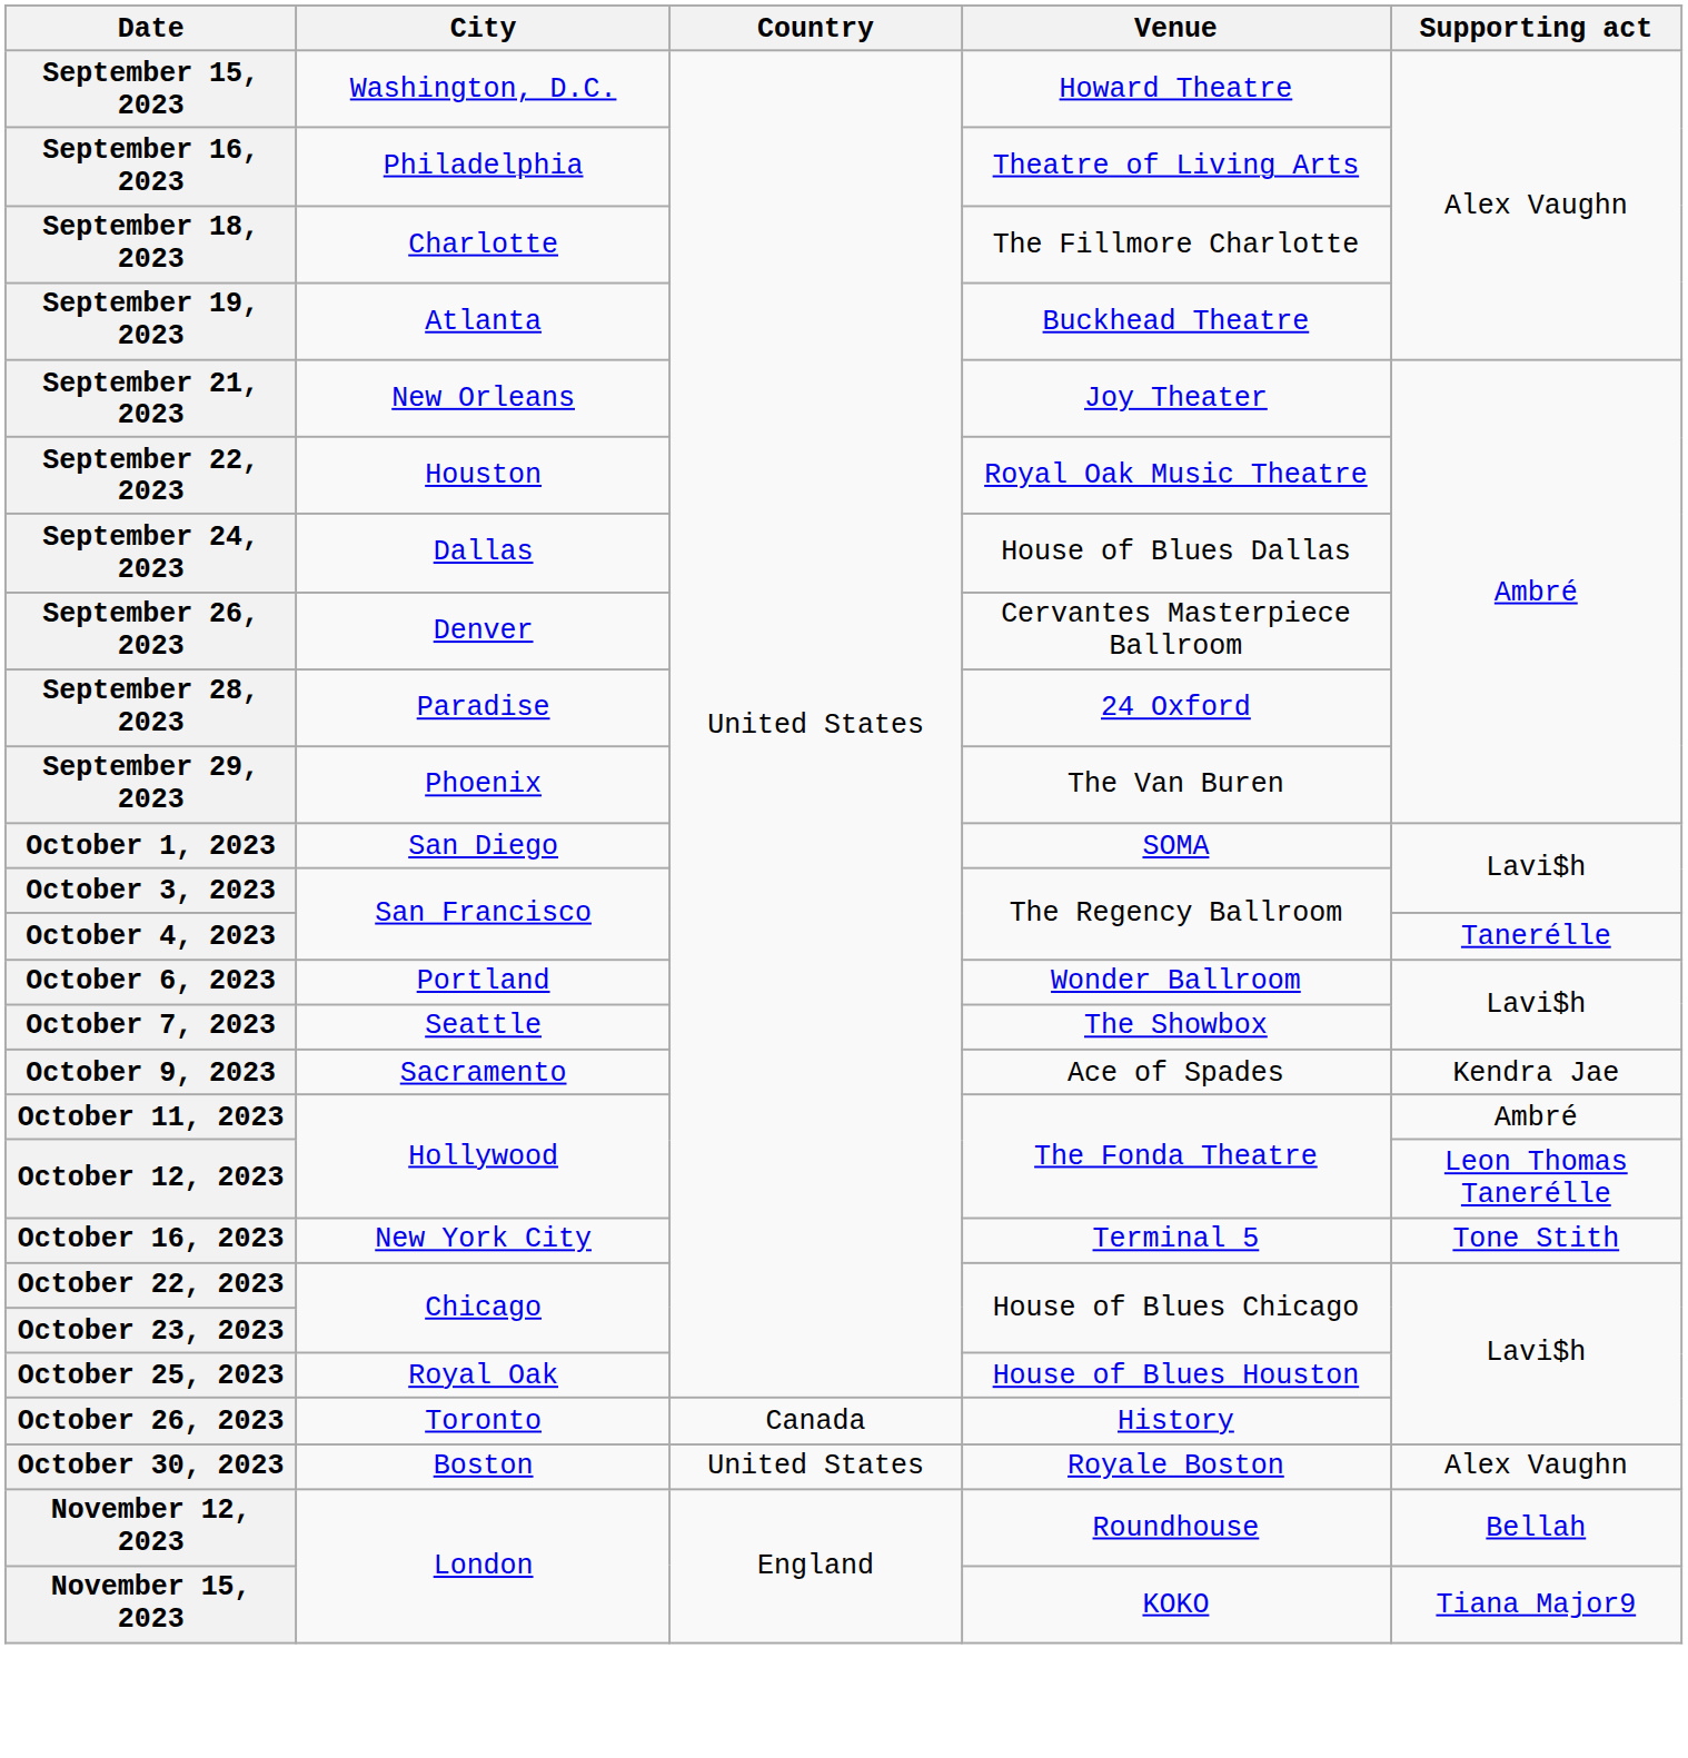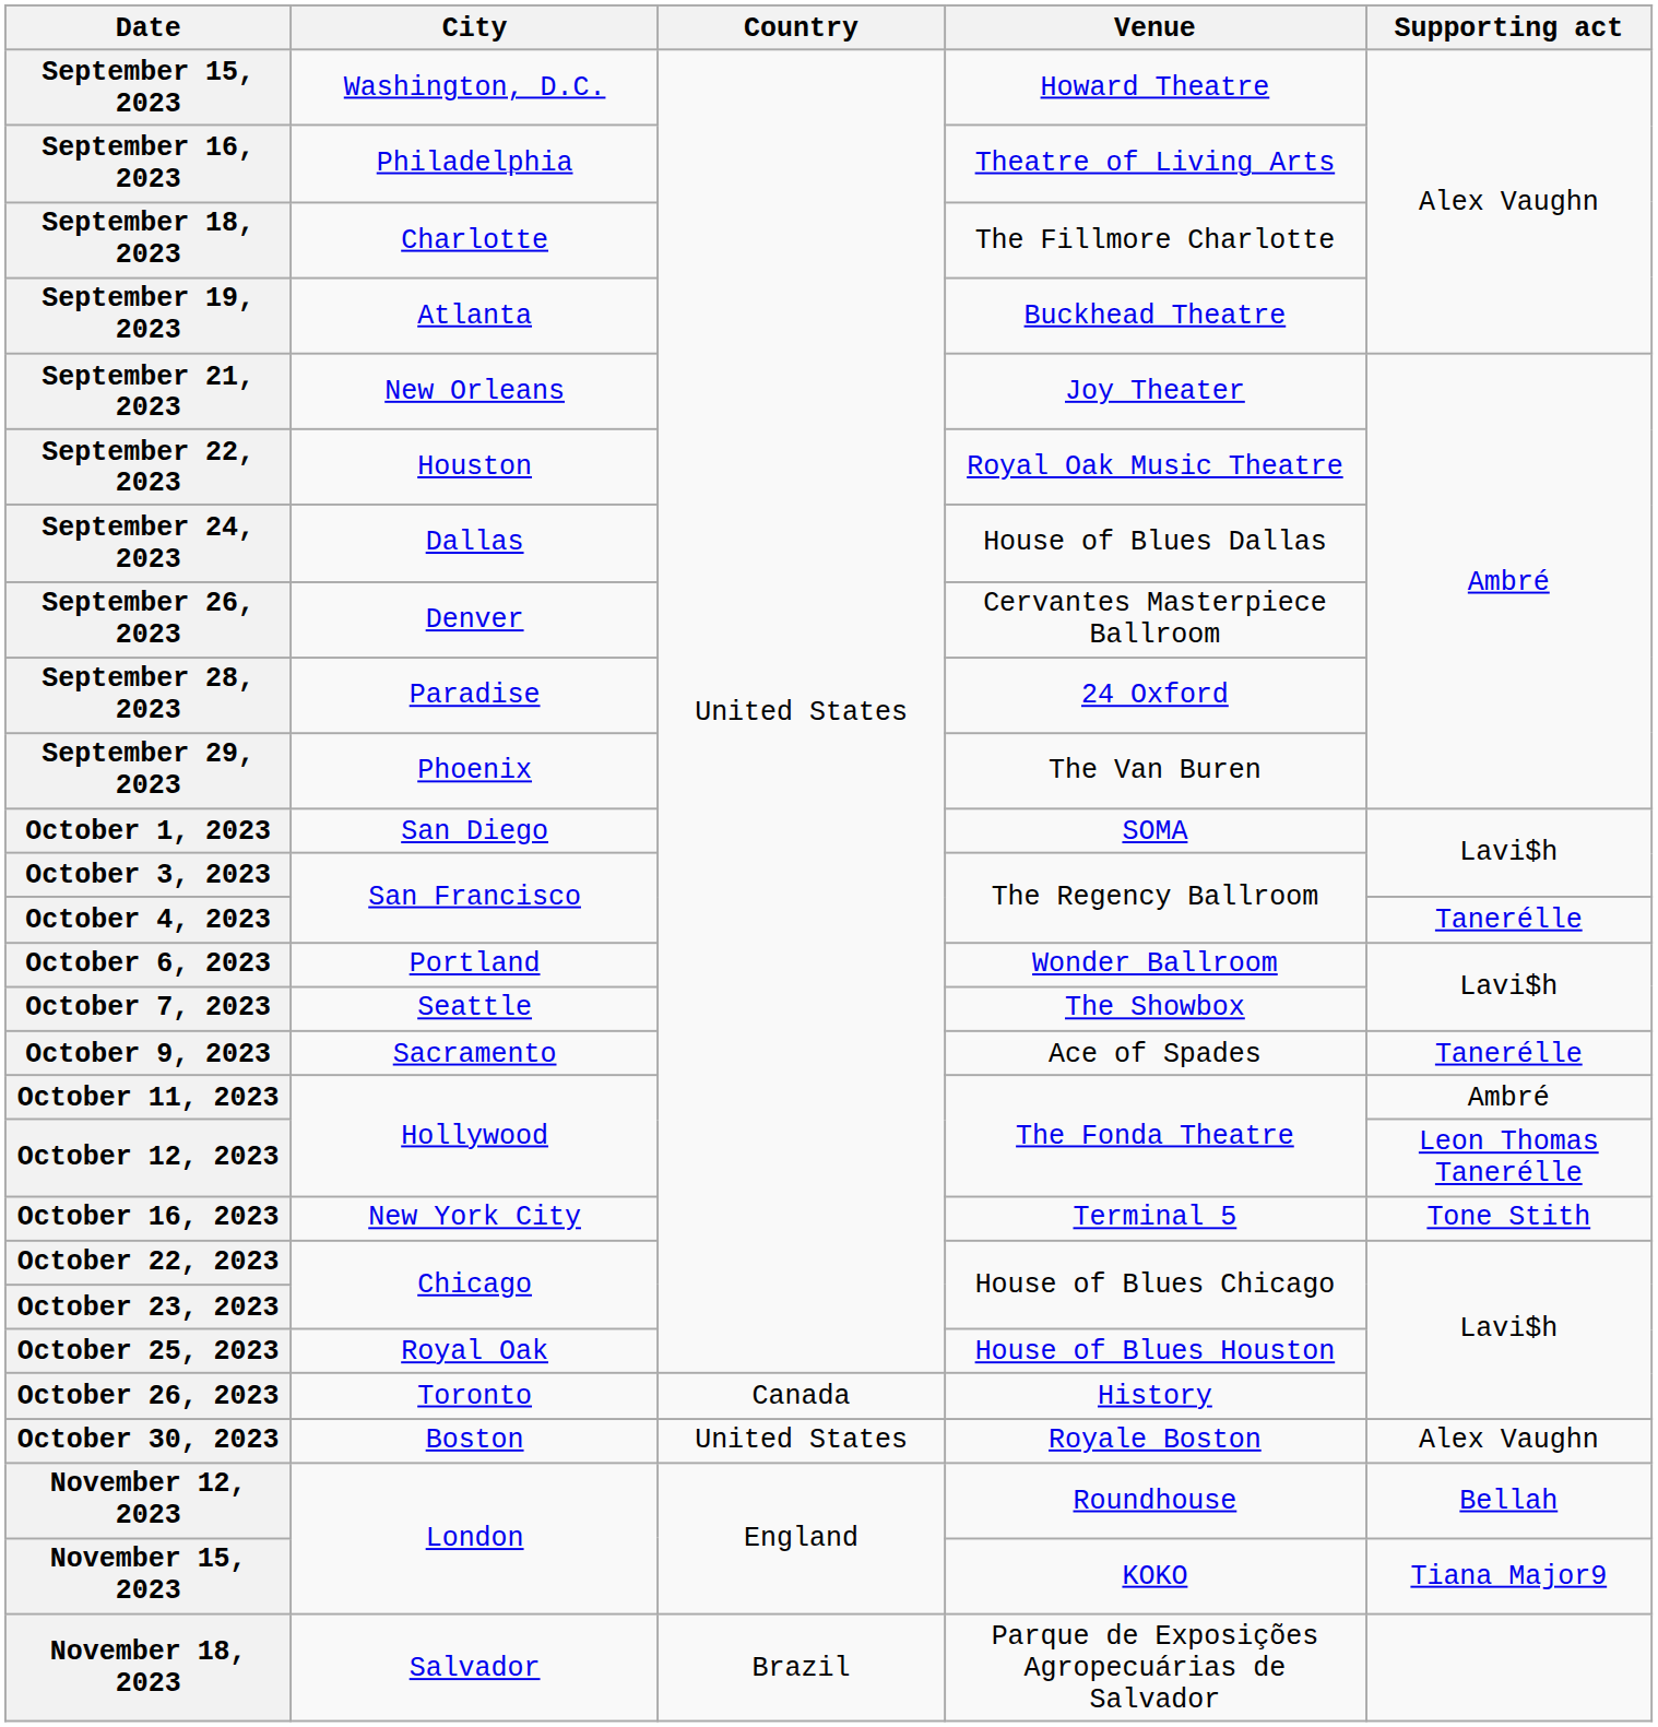October 9, 2023 | Supporting act: Kendra Jae -> Tanerélle
+ row: November 18, 2023 | Salvador | Brazil | Parque de Exposições Agropecuárias de Salvador
